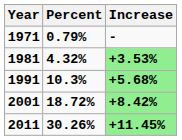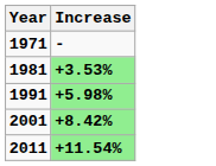- column: Percent | 0.79% | 4.32% | 10.3% | 18.72% | 30.26%
1991 | Increase: +5.68% -> +5.98%
2011 | Increase: +11.45% -> +11.54%
